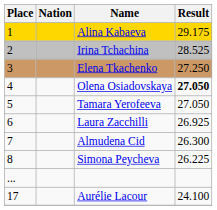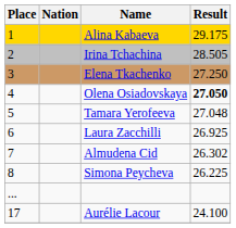Irina Tchachina | Result: 28.525 -> 28.505
Tamara Yerofeeva | Result: 27.050 -> 27.048
Almudena Cid | Result: 26.300 -> 26.302
